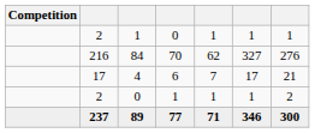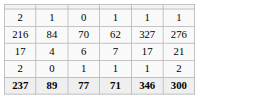- column: Competition
